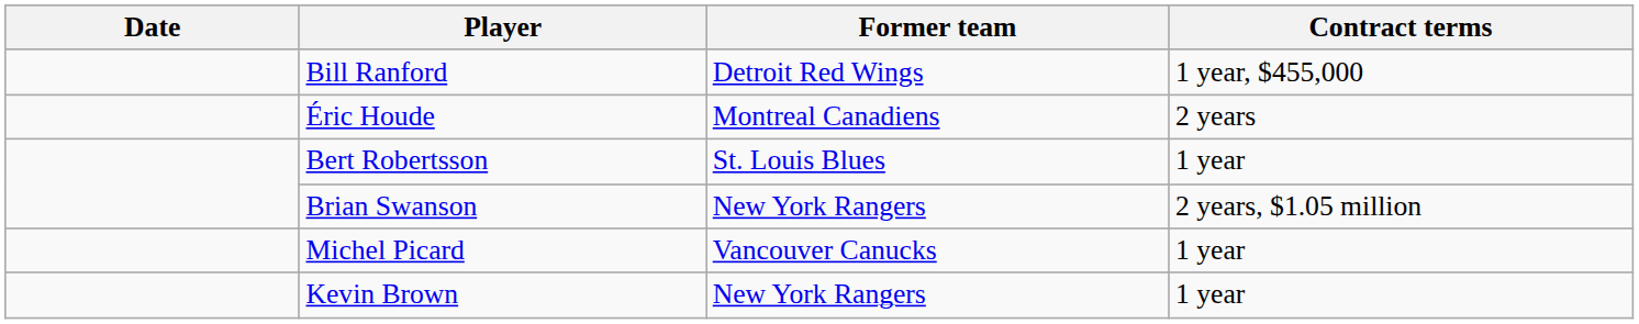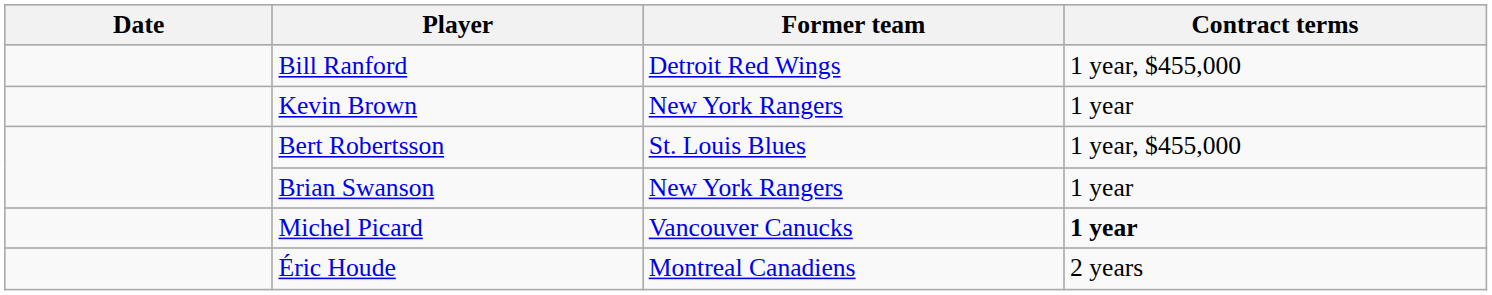rows swapped: Éric Houde <-> Kevin Brown
Bert Robertsson | Contract terms: 1 year -> 1 year, $455,000
Brian Swanson | Contract terms: 2 years, $1.05 million -> 1 year
Michel Picard | Contract terms: normal -> bold
